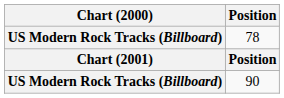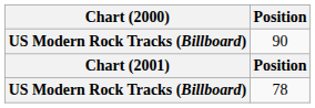rows swapped: 78 <-> 90
